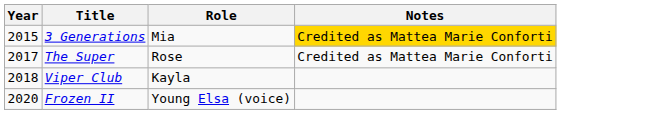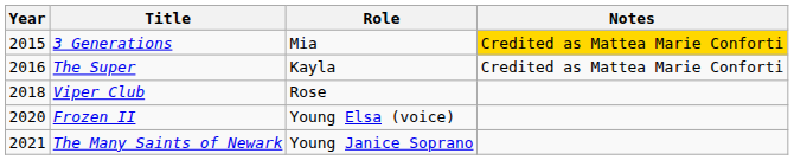The Super | Year: 2017 -> 2016
The Super | Role: Rose -> Kayla
Viper Club | Role: Kayla -> Rose
+ row: 2021 | The Many Saints of Newark | Young Janice Soprano
